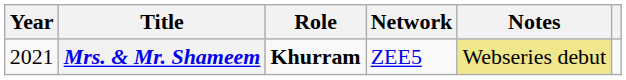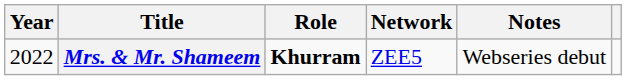Mrs. & Mr. Shameem | Year: 2021 -> 2022
Mrs. & Mr. Shameem | Notes: khaki background -> no background
